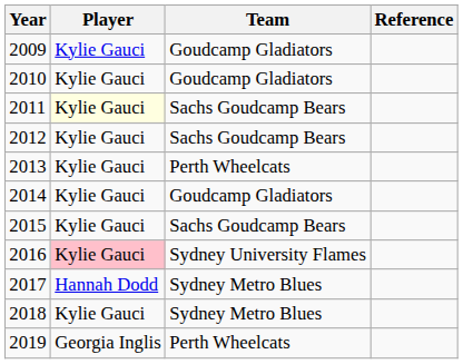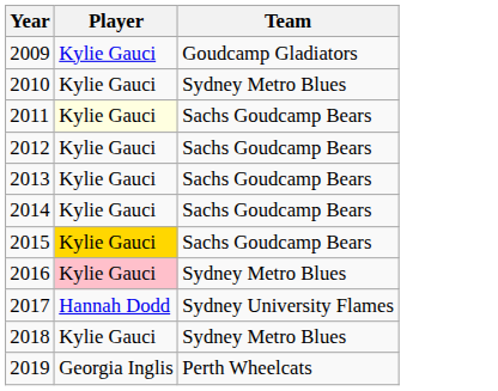- column: Reference
2010 | Team: Goudcamp Gladiators -> Sydney Metro Blues
2013 | Team: Perth Wheelcats -> Sachs Goudcamp Bears
2014 | Team: Goudcamp Gladiators -> Sachs Goudcamp Bears
2015 | Player: no background -> gold background
2016 | Team: Sydney University Flames -> Sydney Metro Blues
2017 | Team: Sydney Metro Blues -> Sydney University Flames
